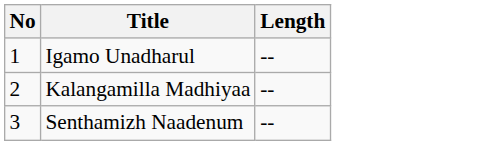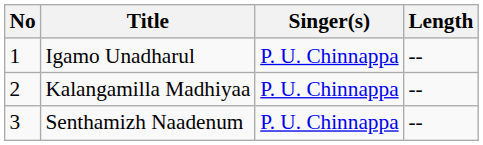+ column: Singer(s) | P. U. Chinnappa | P. U. Chinnappa | P. U. Chinnappa
